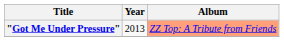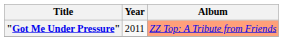"Got Me Under Pressure" | Year: 2013 -> 2011
